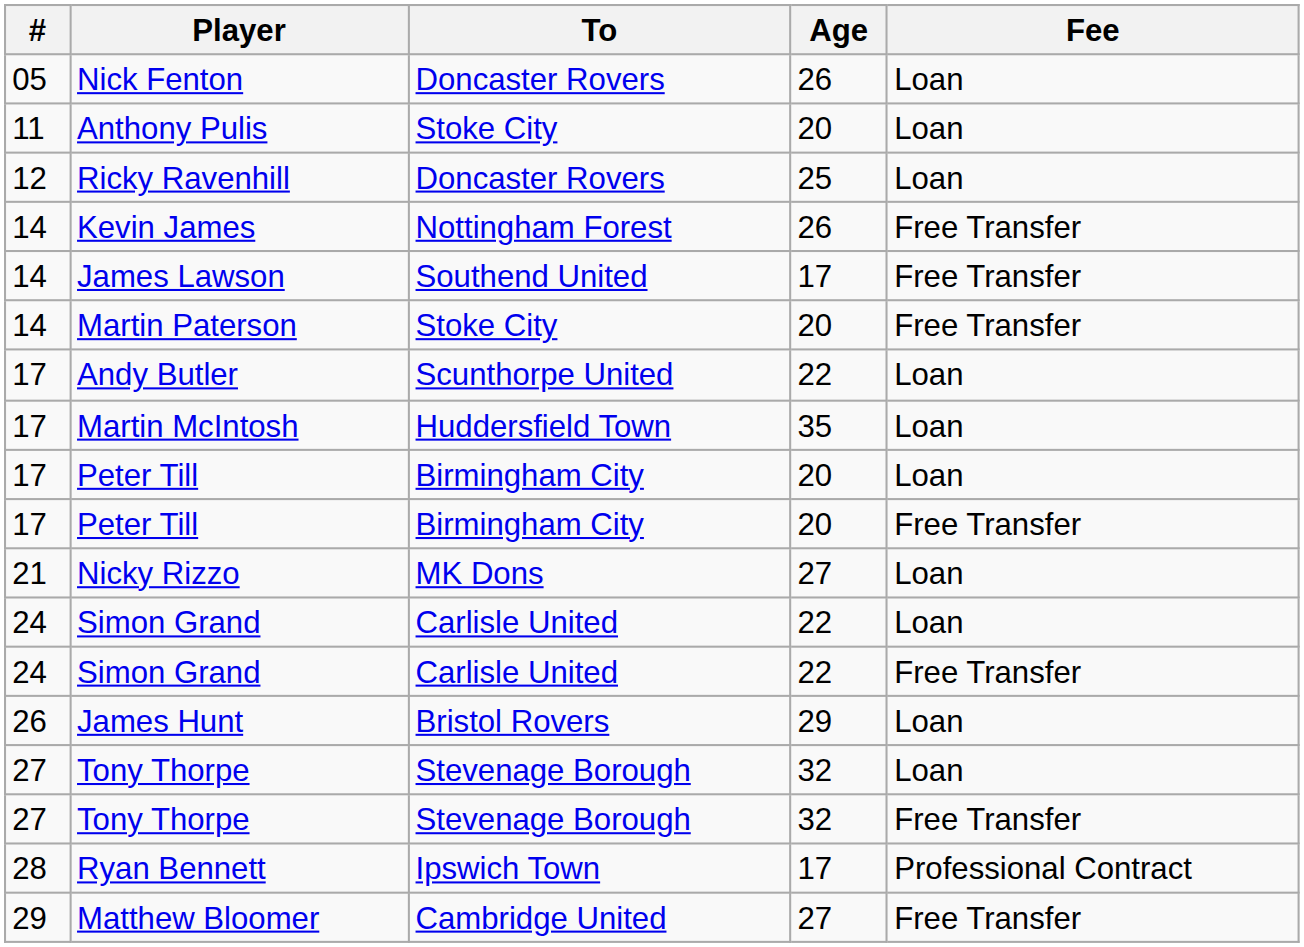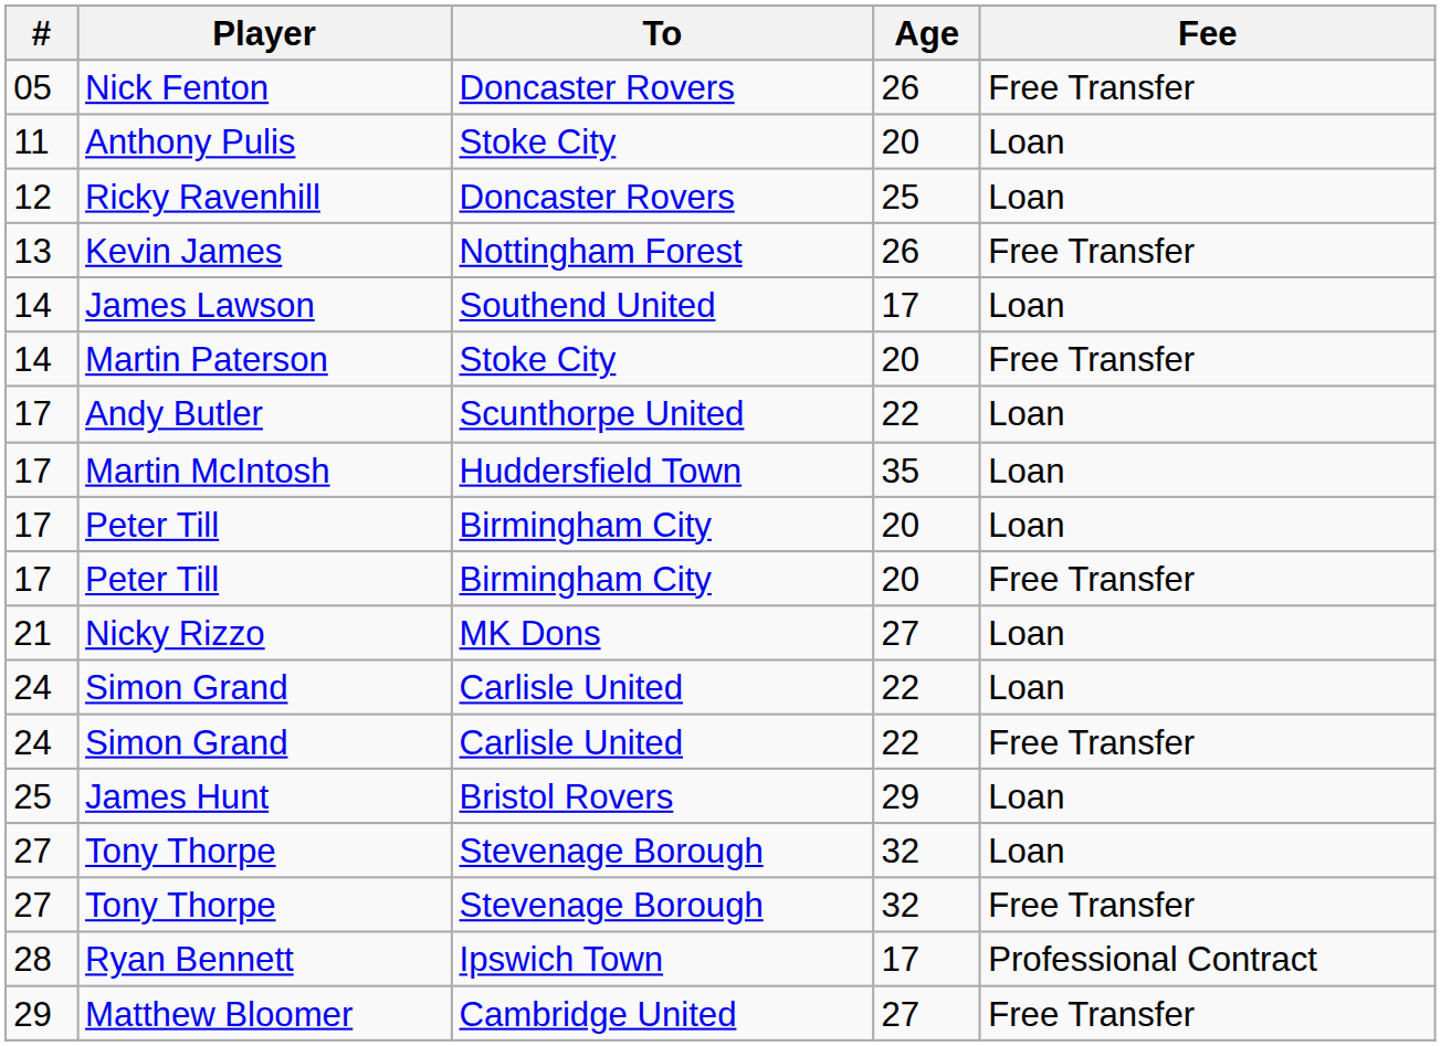Nick Fenton | Fee: Loan -> Free Transfer
Kevin James | #: 14 -> 13
James Lawson | Fee: Free Transfer -> Loan
James Hunt | #: 26 -> 25
